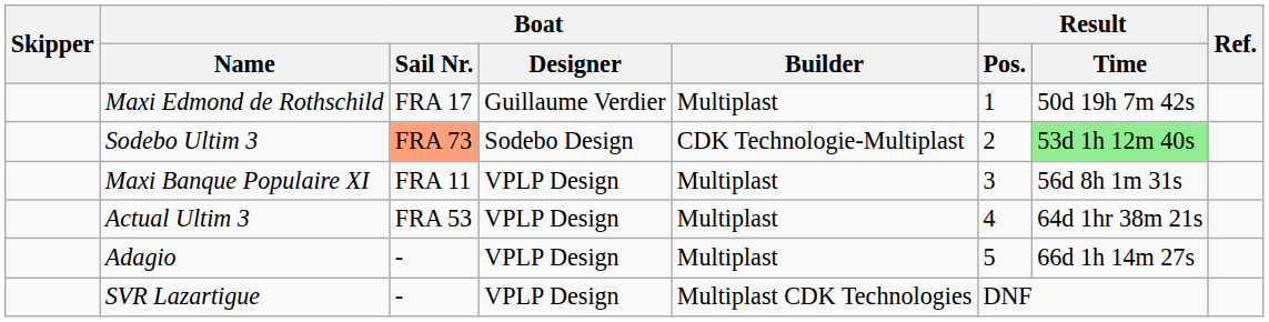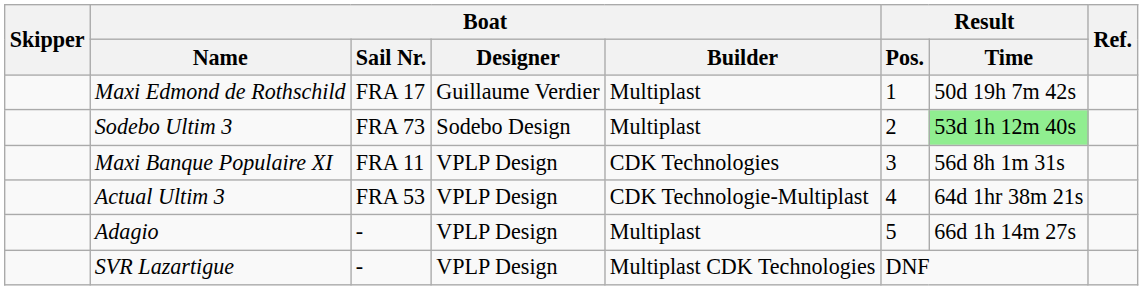Sodebo Ultim 3 | Boat / Sail Nr.: lightsalmon background -> no background
Sodebo Ultim 3 | Boat / Builder: CDK Technologie-Multiplast -> Multiplast
Maxi Banque Populaire XI | Boat / Builder: Multiplast -> CDK Technologies
Actual Ultim 3 | Boat / Builder: Multiplast -> CDK Technologie-Multiplast
